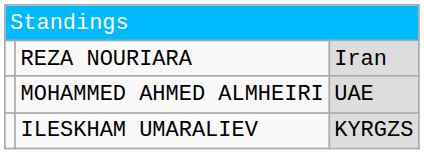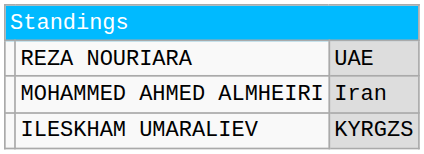REZA NOURIARA | column 3: Iran -> UAE
MOHAMMED AHMED ALMHEIRI | column 3: UAE -> Iran
